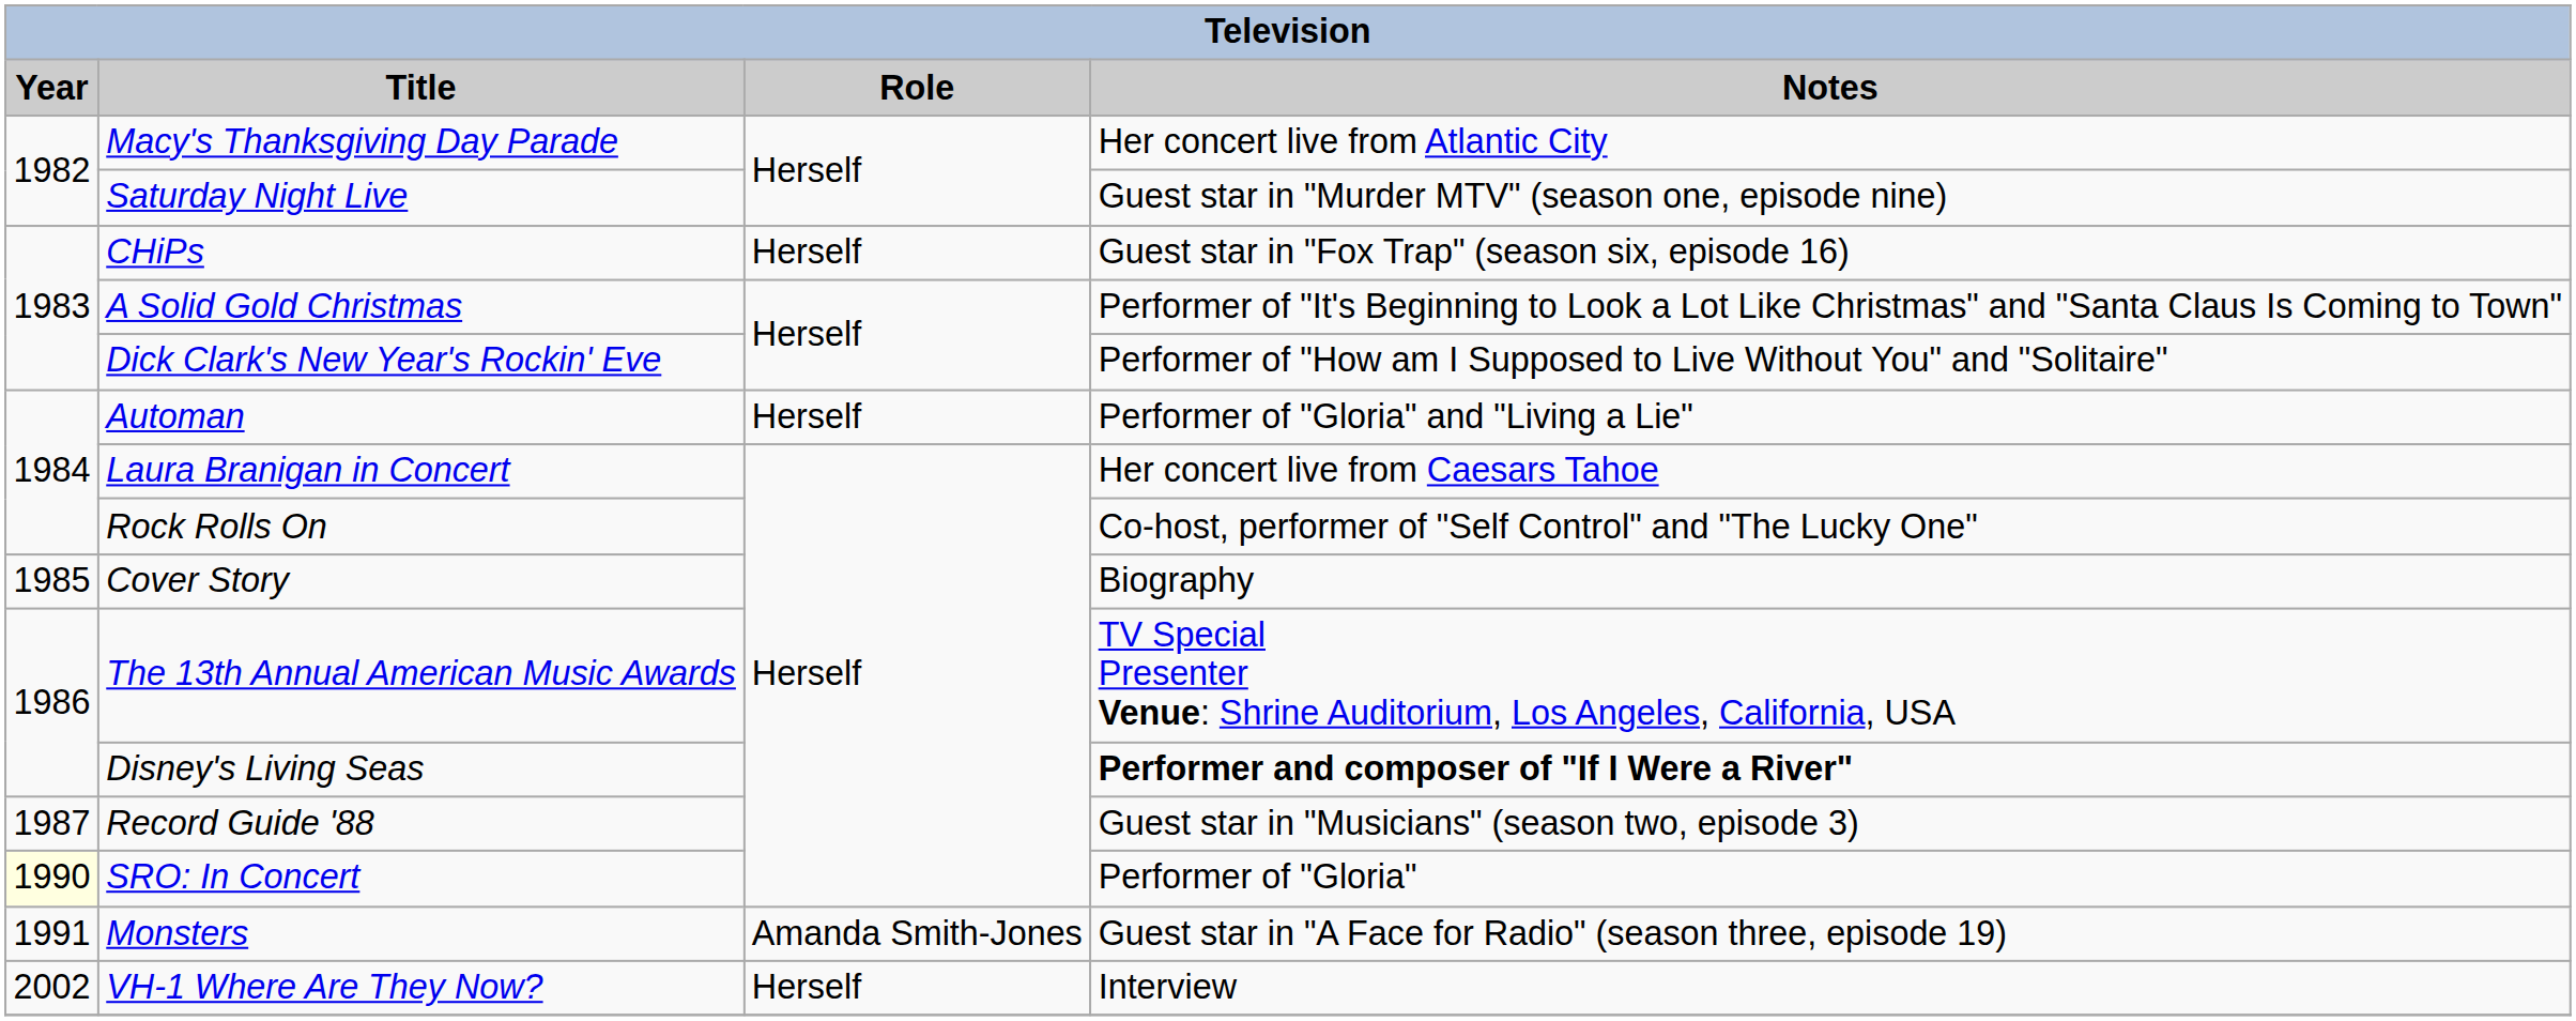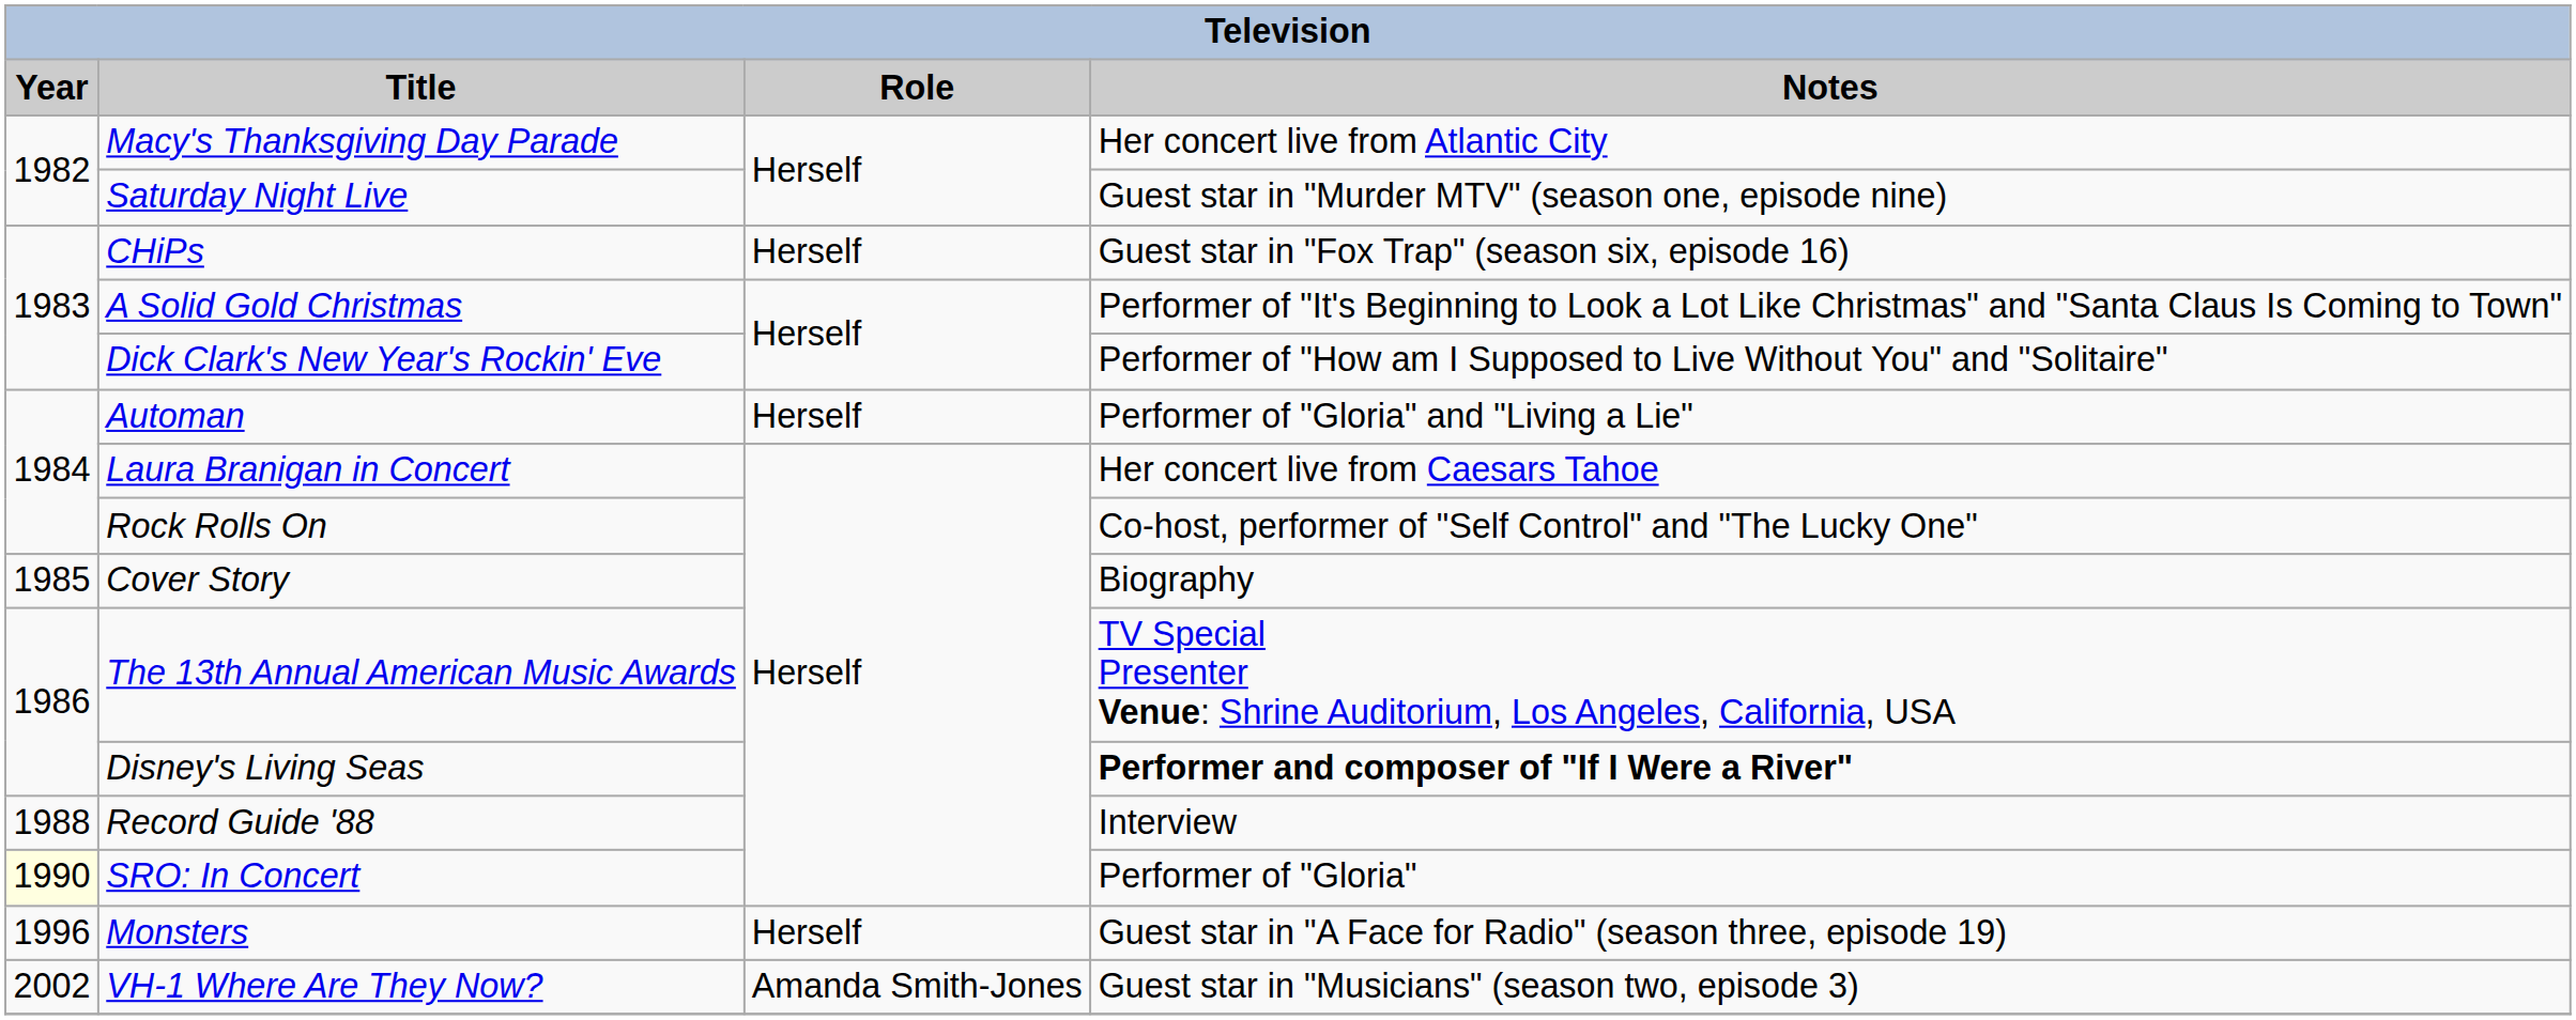Record Guide '88 | Year: 1987 -> 1988
Record Guide '88 | Notes: Guest star in "Musicians" (season two, episode 3) -> Interview
Monsters | Year: 1991 -> 1996
Monsters | Role: Amanda Smith-Jones -> Herself
VH-1 Where Are They Now? | Role: Herself -> Amanda Smith-Jones
VH-1 Where Are They Now? | Notes: Interview -> Guest star in "Musicians" (season two, episode 3)
